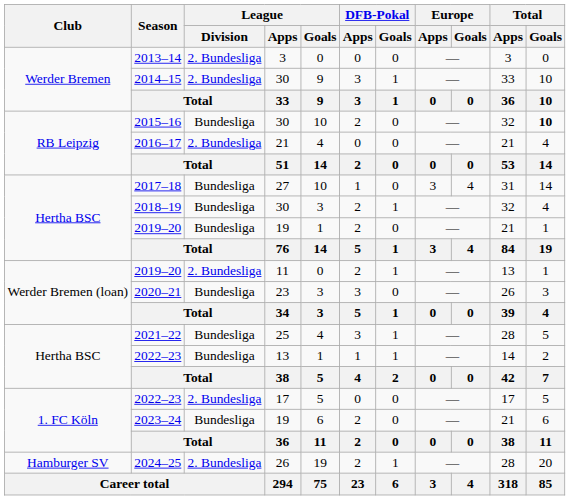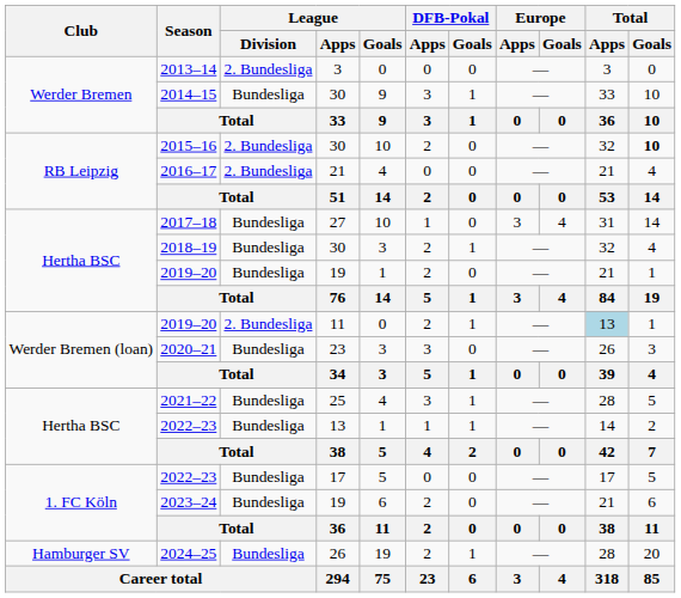2014–15 | League / Division: 2. Bundesliga -> Bundesliga
2015–16 | League / Division: Bundesliga -> 2. Bundesliga
2019–20 / 11 | Total / Apps: no background -> lightblue background
2022–23 / 17 | League / Division: 2. Bundesliga -> Bundesliga
2024–25 | League / Division: 2. Bundesliga -> Bundesliga
